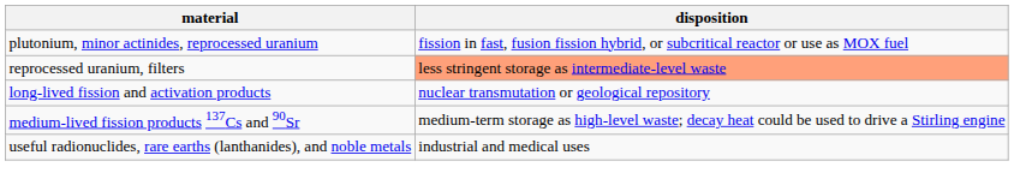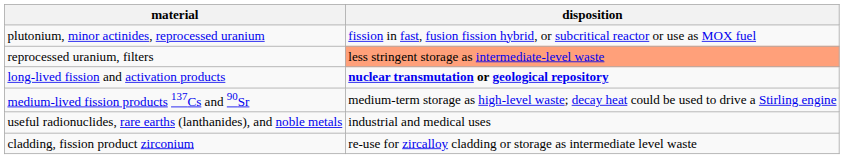long-lived fission and activation products | disposition: normal -> bold
+ row: cladding, fission product zirconium | re-use for zircalloy cladding or storage as intermediate level waste
